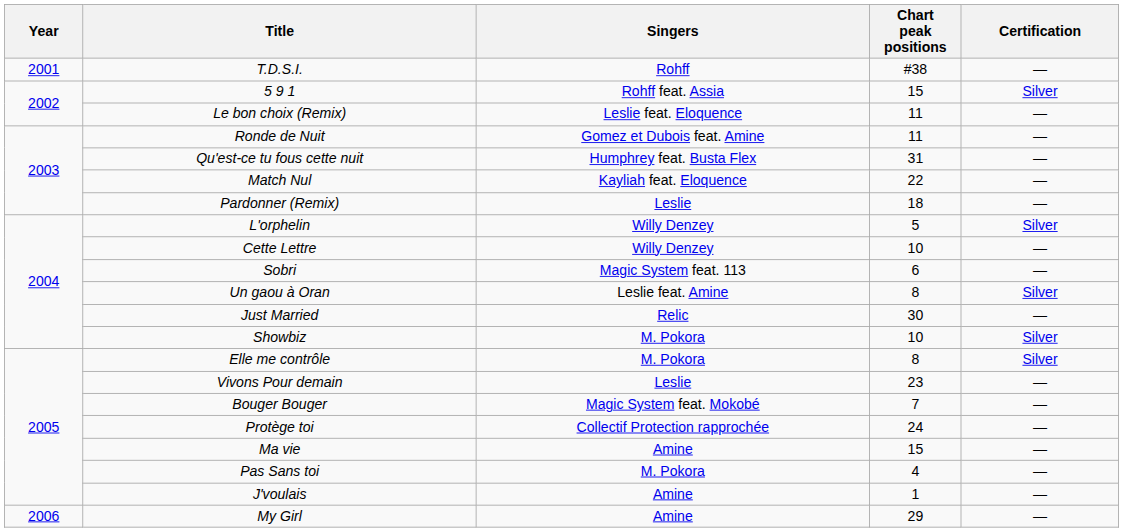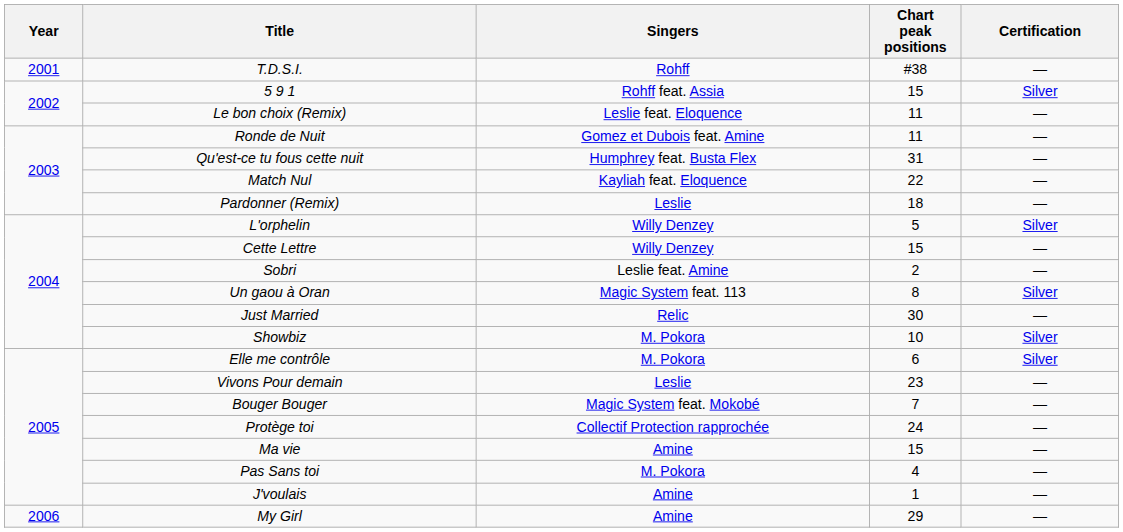Cette Lettre | Chart peak positions: 10 -> 15
Sobri | Singers: Magic System feat. 113 -> Leslie feat. Amine
Sobri | Chart peak positions: 6 -> 2
Un gaou à Oran | Singers: Leslie feat. Amine -> Magic System feat. 113
Elle me contrôle | Chart peak positions: 8 -> 6
